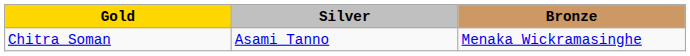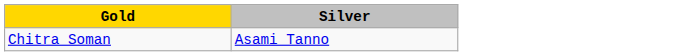- column: Bronze | Menaka Wickramasinghe
